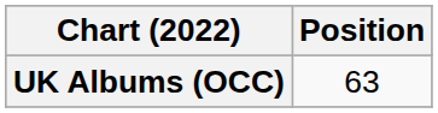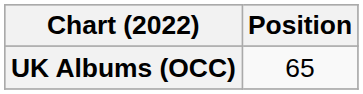UK Albums (OCC) | Position: 63 -> 65
